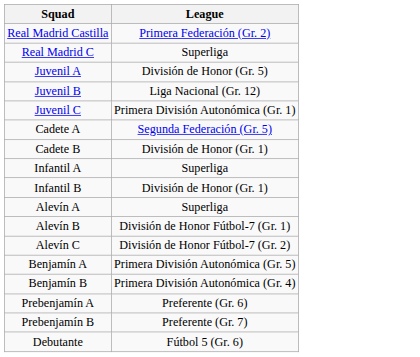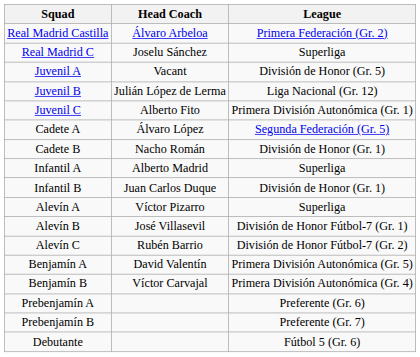+ column: Head Coach | Álvaro Arbeloa | Joselu Sánchez | Vacant | Julián López de Lerma | Alberto Fito | Álvaro López | Nacho Román | Alberto Madrid | Juan Carlos Duque | Víctor Pizarro | José Villasevil | Rubén Barrio | David Valentín | Víctor Carvajal
